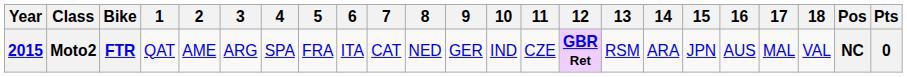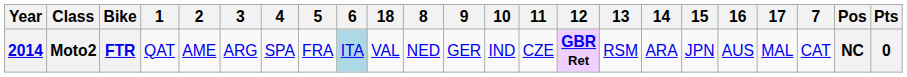columns swapped: 7 <-> 18
Moto2 | Year: 2015 -> 2014
Moto2 | 6: no background -> lightblue background
